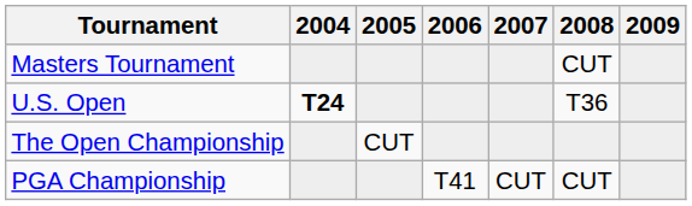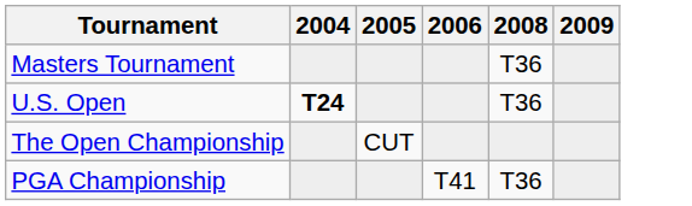- column: 2007 | CUT
Masters Tournament | 2008: CUT -> T36
PGA Championship | 2008: CUT -> T36
